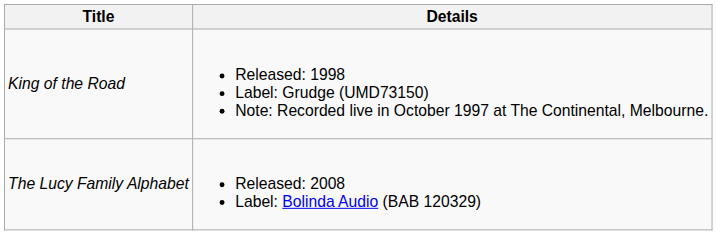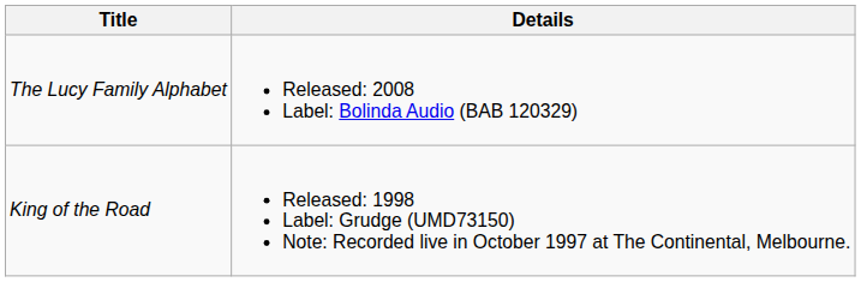rows swapped: King of the Road <-> The Lucy Family Alphabet
